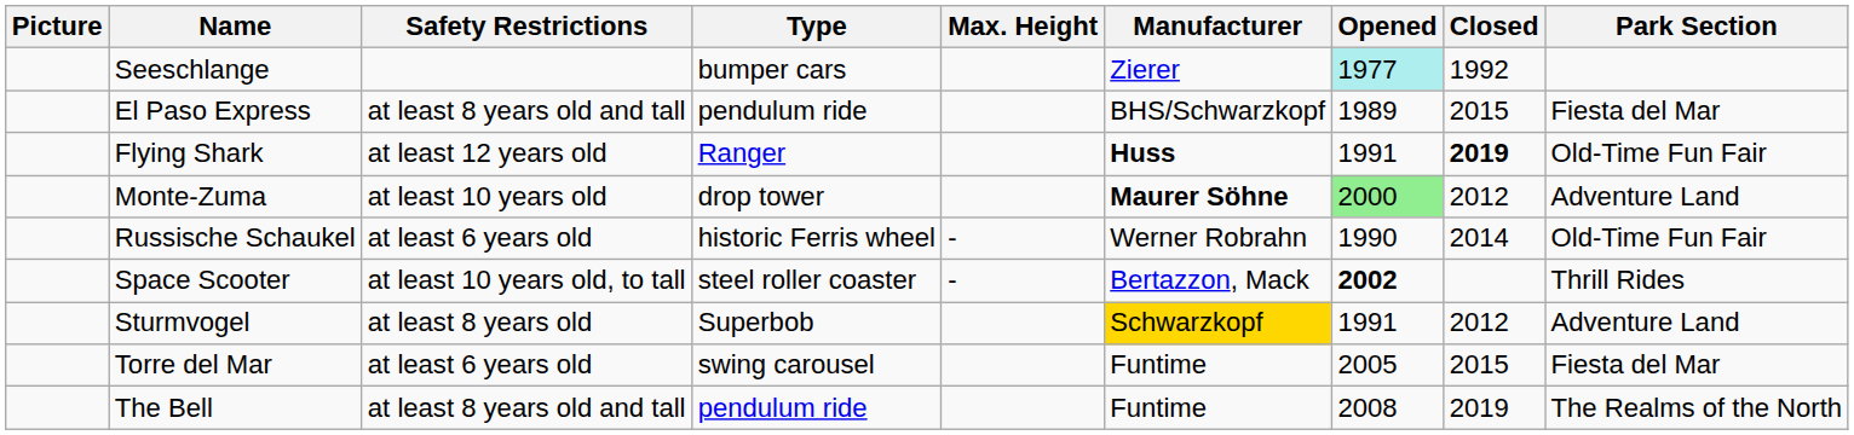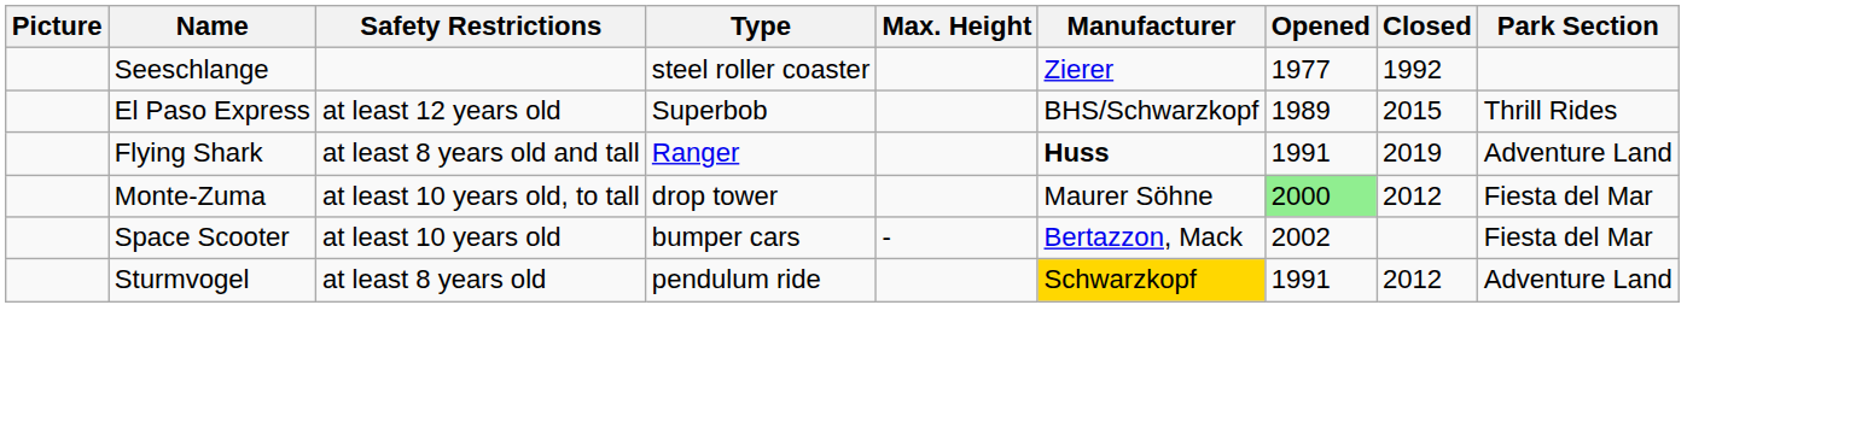Seeschlange | Type: bumper cars -> steel roller coaster
Seeschlange | Opened: paleturquoise background -> no background
El Paso Express | Safety Restrictions: at least 8 years old and tall -> at least 12 years old
El Paso Express | Type: pendulum ride -> Superbob
El Paso Express | Park Section: Fiesta del Mar -> Thrill Rides
Flying Shark | Safety Restrictions: at least 12 years old -> at least 8 years old and tall
Flying Shark | Closed: bold -> normal
Flying Shark | Park Section: Old-Time Fun Fair -> Adventure Land
Monte-Zuma | Safety Restrictions: at least 10 years old -> at least 10 years old, to tall
Monte-Zuma | Manufacturer: bold -> normal
Monte-Zuma | Park Section: Adventure Land -> Fiesta del Mar
- row: Russische Schaukel | at least 6 years old | historic Ferris wheel | - | Werner Robrahn | 1990 | 2014 | Old-Time Fun Fair
Space Scooter | Safety Restrictions: at least 10 years old, to tall -> at least 10 years old
Space Scooter | Type: steel roller coaster -> bumper cars
Space Scooter | Opened: bold -> normal
Space Scooter | Park Section: Thrill Rides -> Fiesta del Mar
Sturmvogel | Type: Superbob -> pendulum ride
- row: Torre del Mar | at least 6 years old | swing carousel | Funtime | 2005 | 2015 | Fiesta del Mar
- row: The Bell | at least 8 years old and tall | pendulum ride | Funtime | 2008 | 2019 | The Realms of the North
